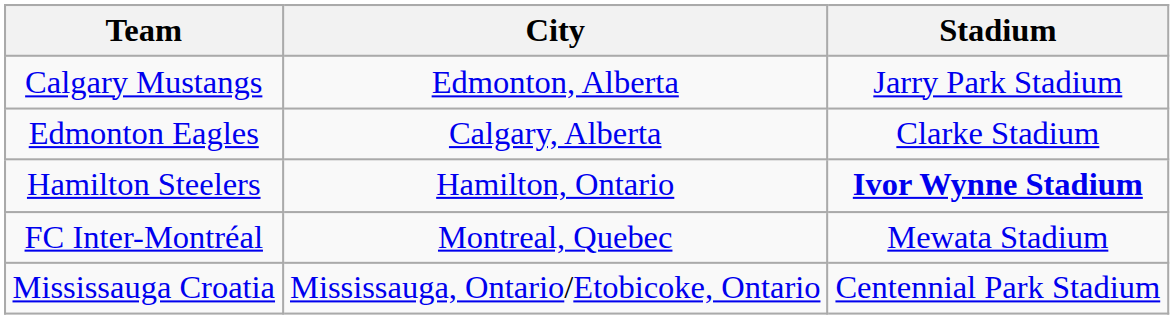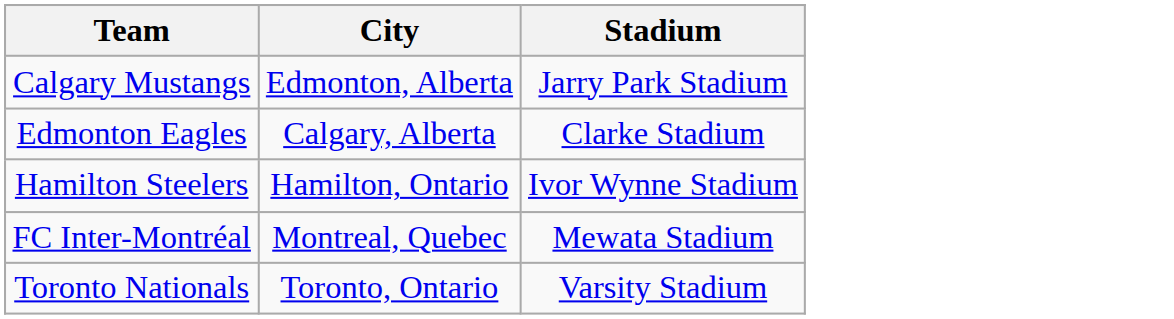Hamilton Steelers | Stadium: bold -> normal
- row: Mississauga Croatia | Mississauga, Ontario/Etobicoke, Ontario | Centennial Park Stadium
+ row: Toronto Nationals | Toronto, Ontario | Varsity Stadium
